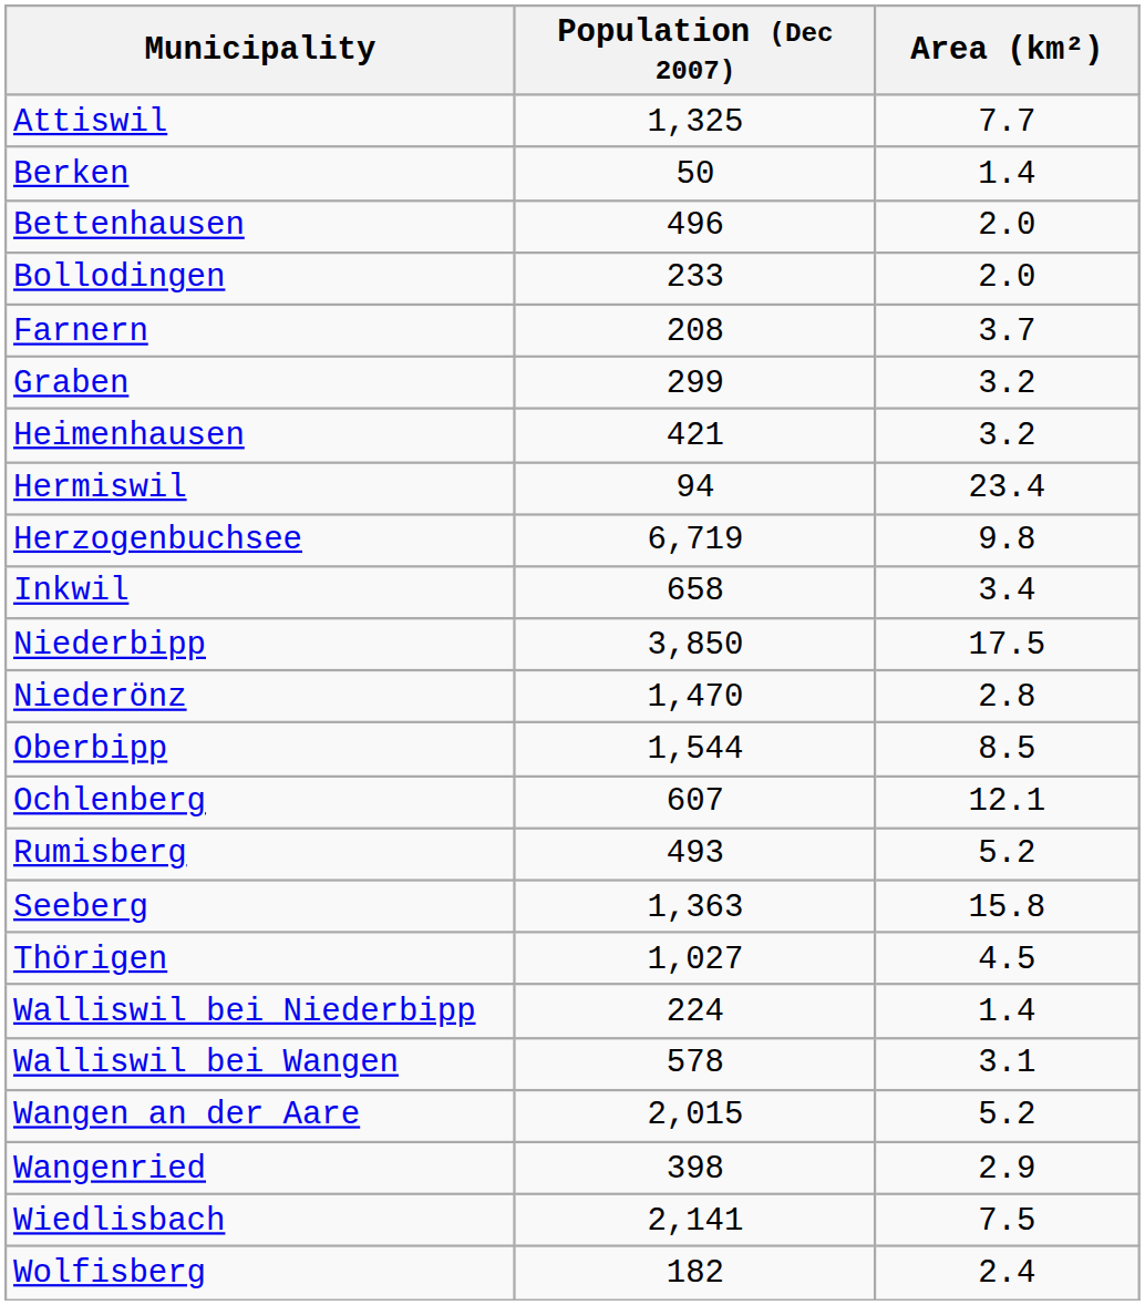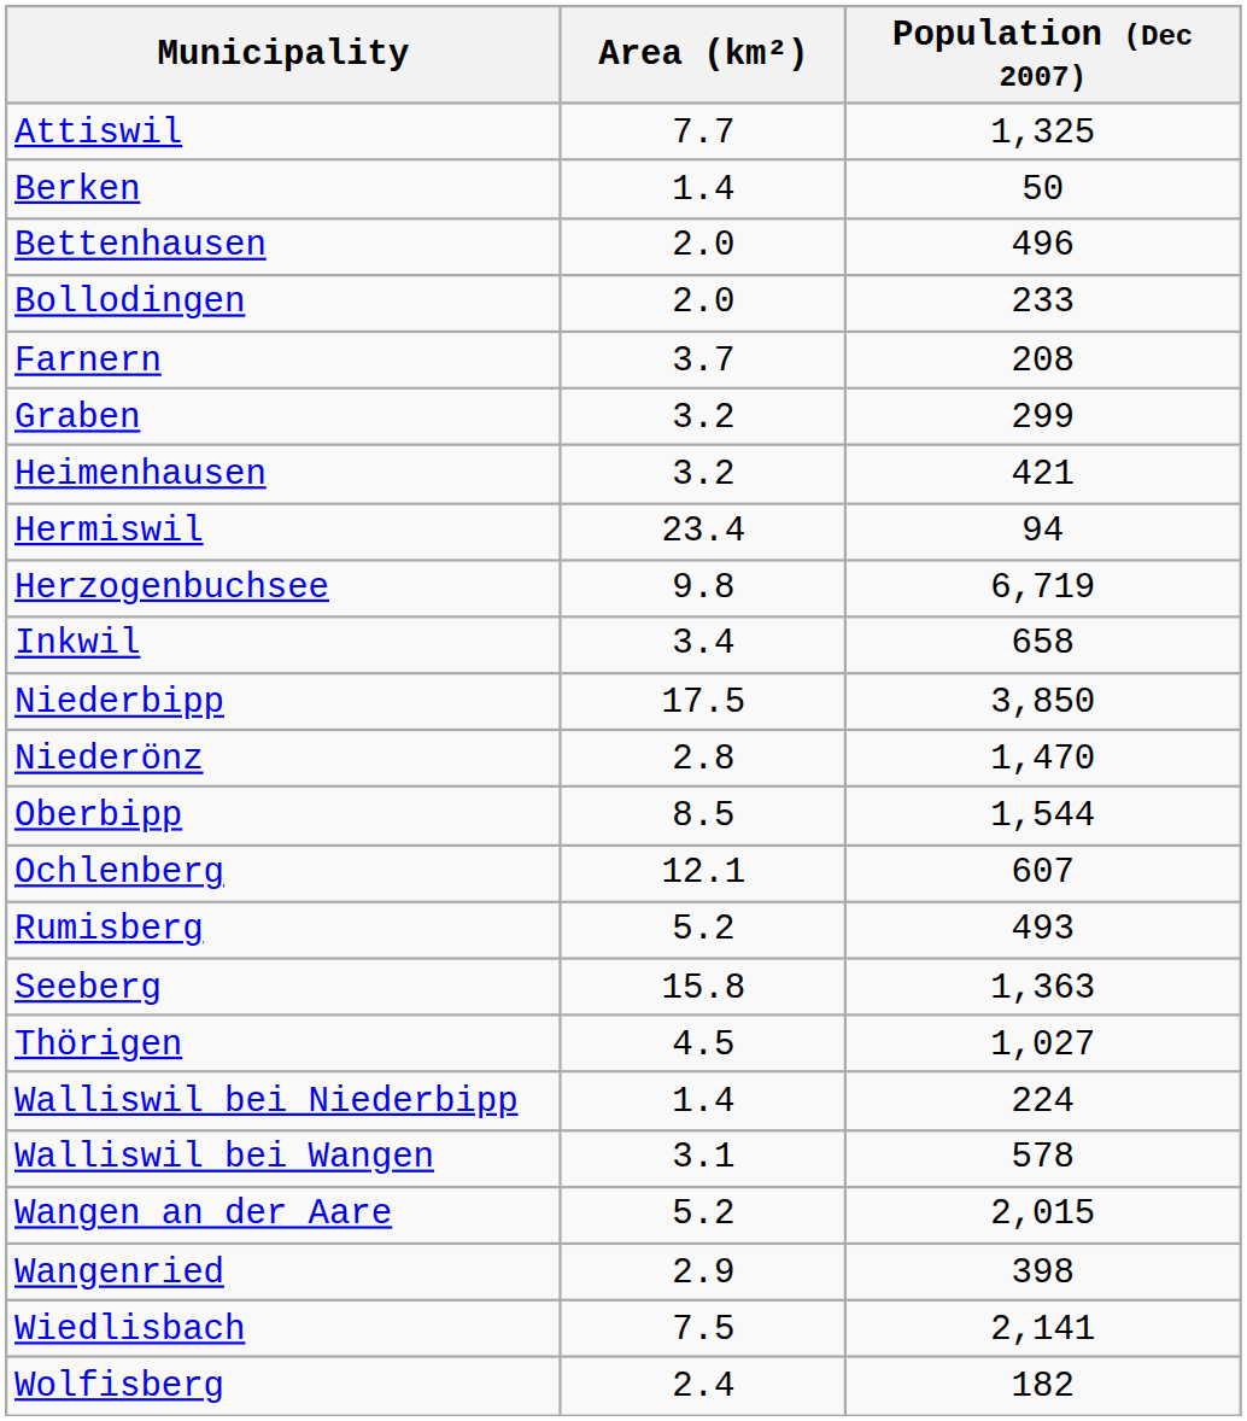columns swapped: Population (Dec 2007) <-> Area (km²)
